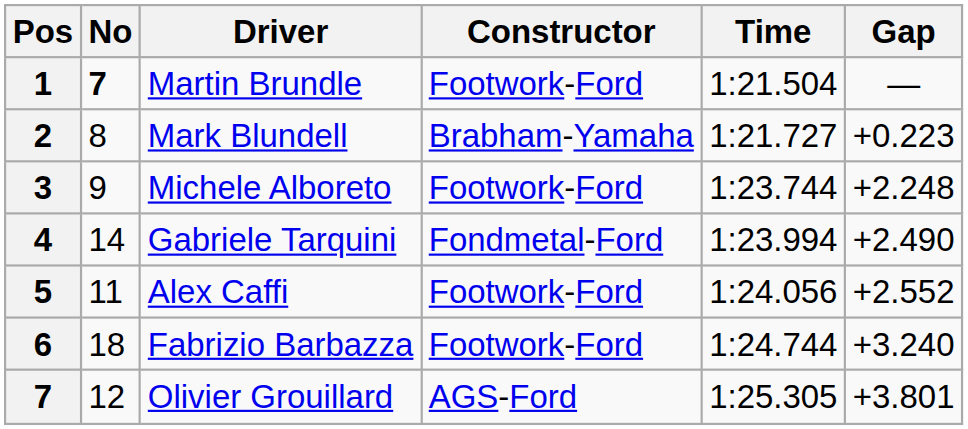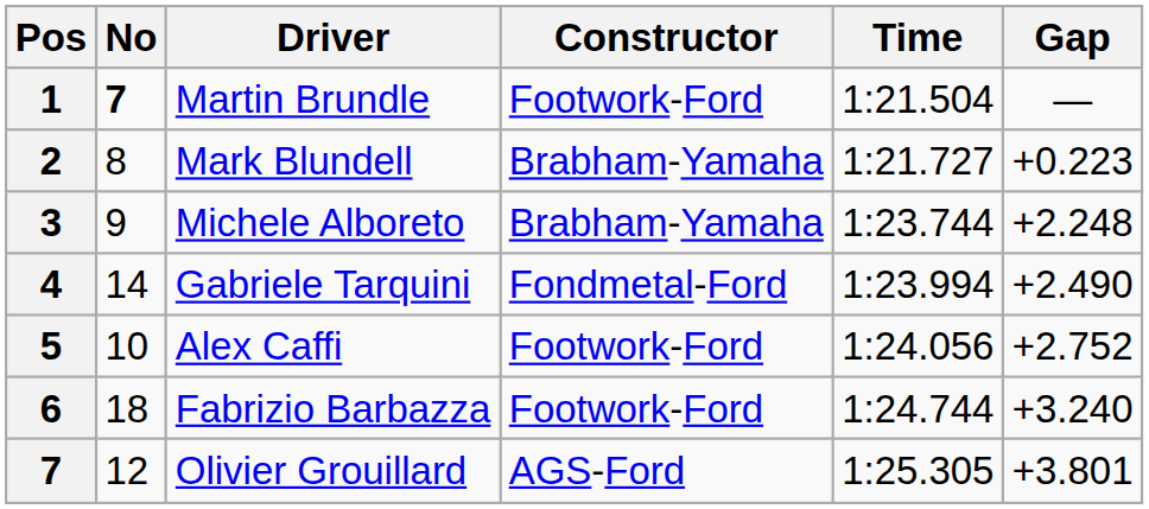Michele Alboreto | Constructor: Footwork-Ford -> Brabham-Yamaha
Alex Caffi | No: 11 -> 10
Alex Caffi | Gap: +2.552 -> +2.752
